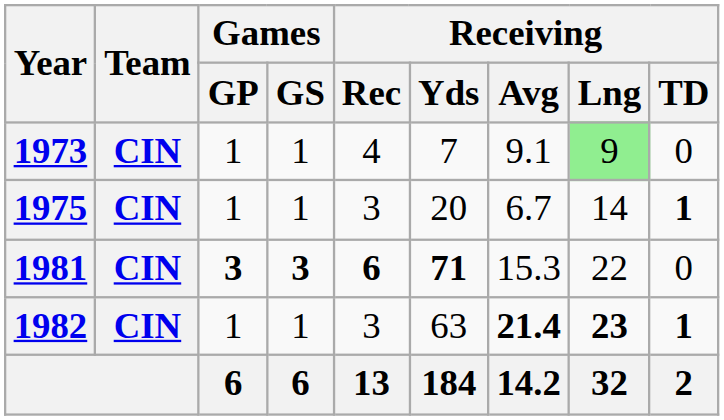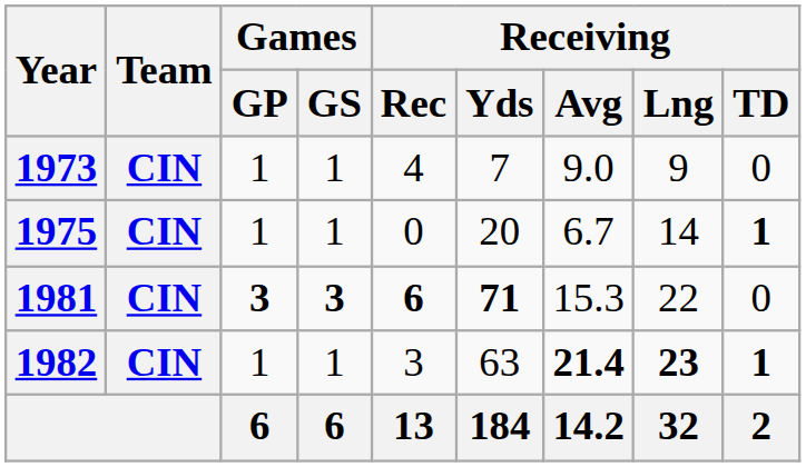1973 | Receiving / Avg: 9.1 -> 9.0
1973 | Receiving / Lng: lightgreen background -> no background
1975 | Receiving / Rec: 3 -> 0
